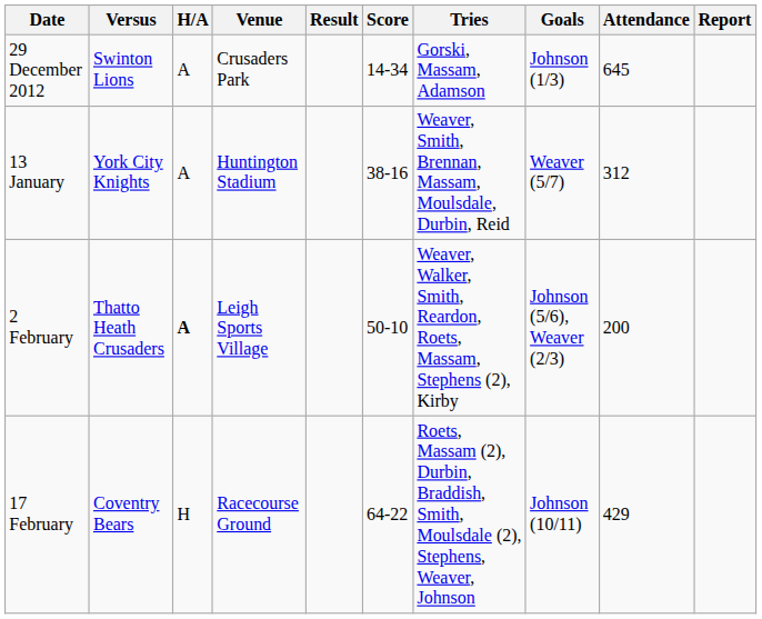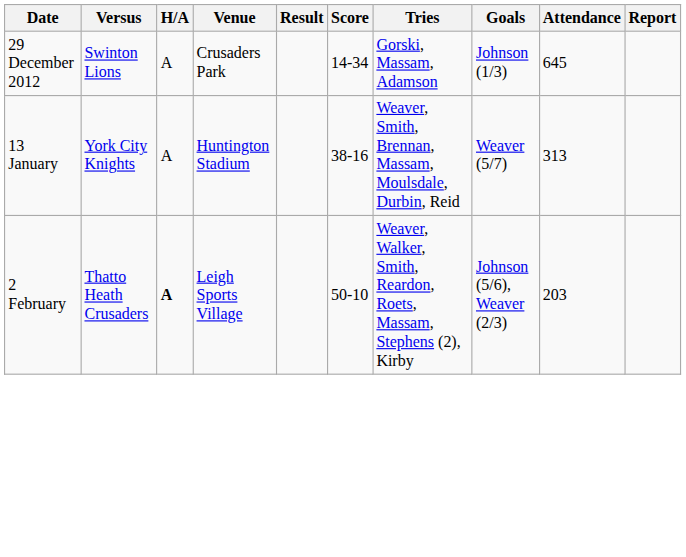13 January | Attendance: 312 -> 313
2 February | Attendance: 200 -> 203
- row: 17 February | Coventry Bears | H | Racecourse Ground | 64-22 | Roets, Massam (2), Durbin, Braddish, Smith, Moulsdale (2), Stephens, Weaver, Johnson | Johnson (10/11) | 429
